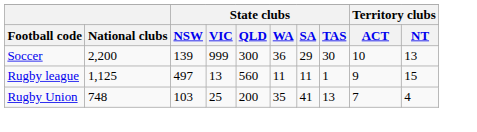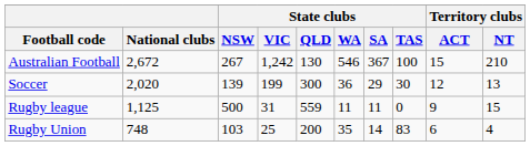+ row: Australian Football | 2,672 | 267 | 1,242 | 130 | 546 | 367 | 100 | 15 | 210
Soccer | National clubs: 2,200 -> 2,020
Soccer | State clubs / VIC: 999 -> 199
Soccer | Territory clubs / ACT: 10 -> 12
Rugby league | State clubs / NSW: 497 -> 500
Rugby league | State clubs / VIC: 13 -> 31
Rugby league | State clubs / QLD: 560 -> 559
Rugby league | State clubs / TAS: 1 -> 0
Rugby Union | State clubs / SA: 41 -> 14
Rugby Union | State clubs / TAS: 13 -> 83
Rugby Union | Territory clubs / ACT: 7 -> 6
